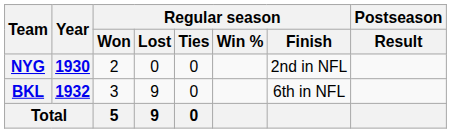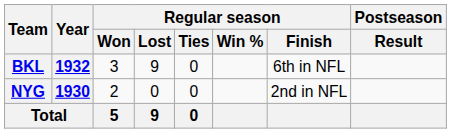rows swapped: NYG <-> BKL
